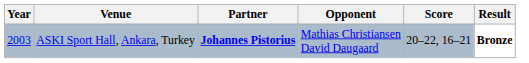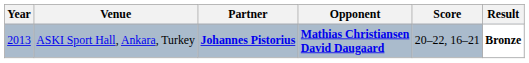ASKI Sport Hall, Ankara, Turkey | Year: 2003 -> 2013
ASKI Sport Hall, Ankara, Turkey | Opponent: normal -> bold
